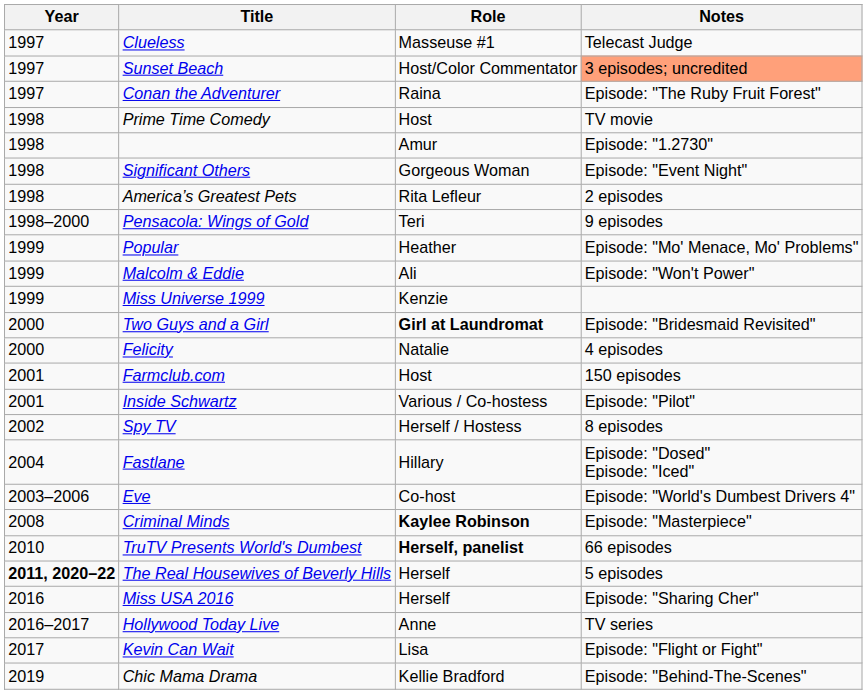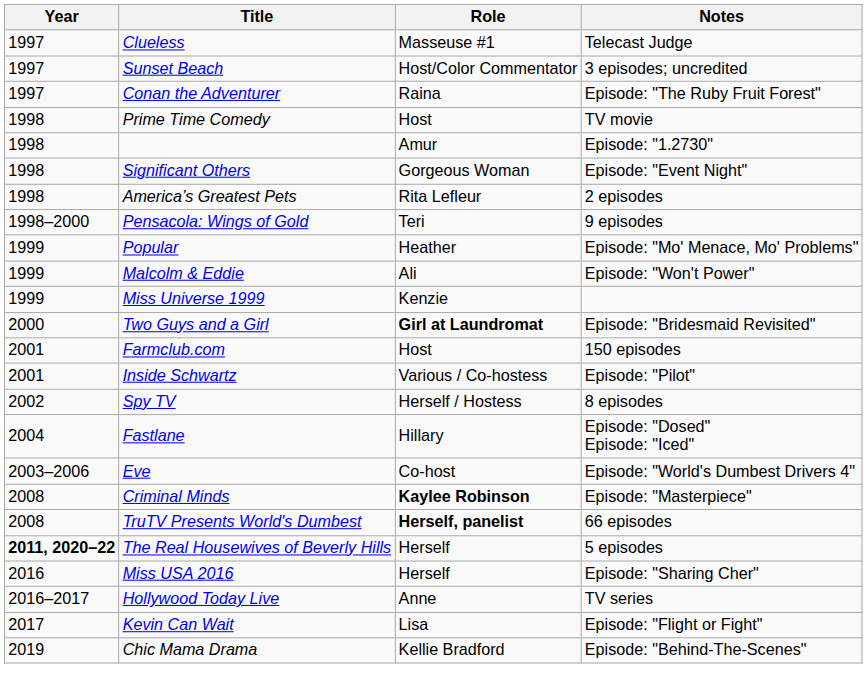Sunset Beach | Notes: lightsalmon background -> no background
- row: 2000 | Felicity | Natalie | 4 episodes
TruTV Presents World's Dumbest | Year: 2010 -> 2008
